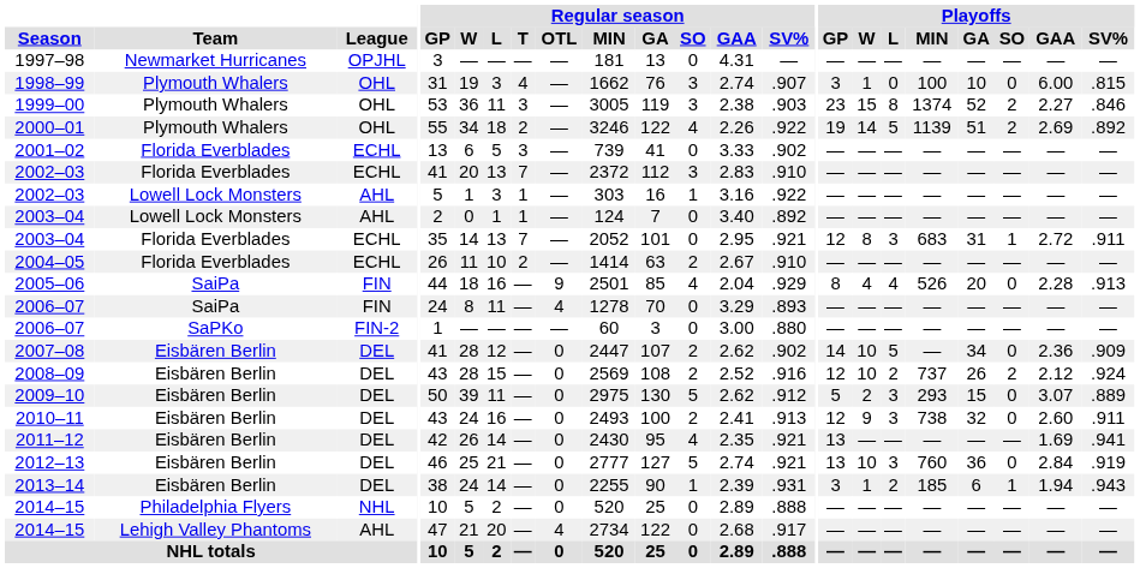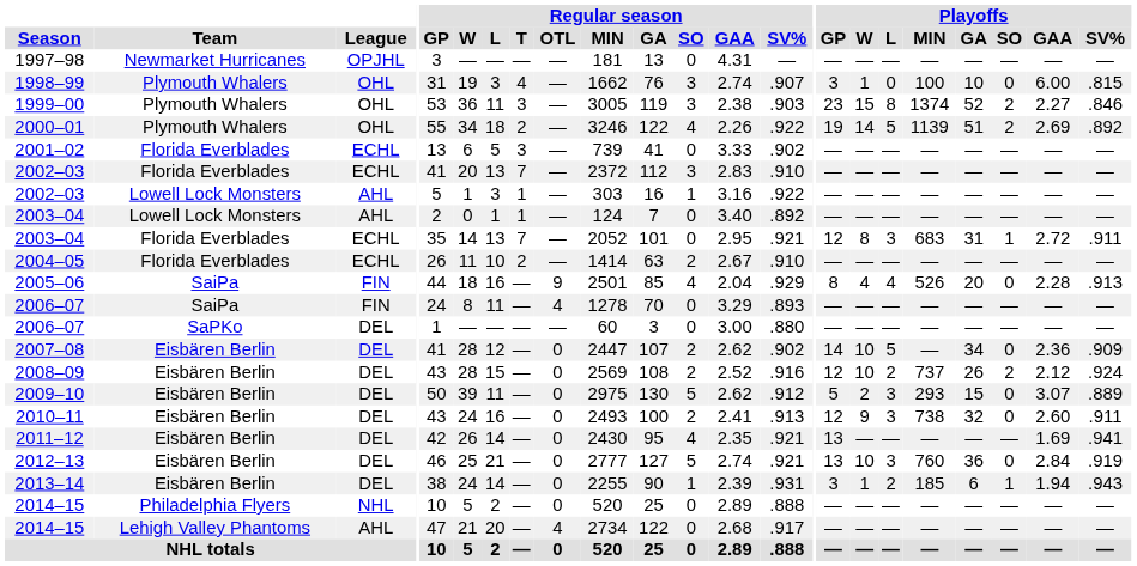2006–07 / SaPKo | League: FIN-2 -> DEL
